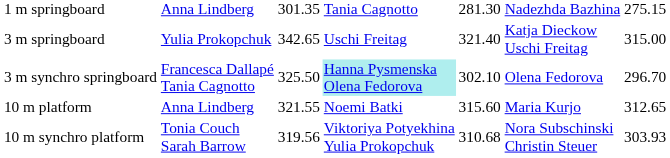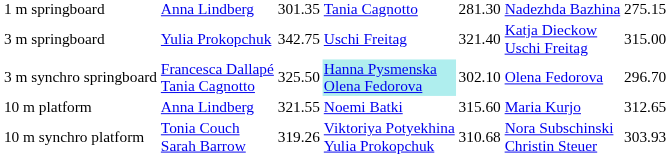3 m springboard | column 3: 342.65 -> 342.75
10 m synchro platform | column 3: 319.56 -> 319.26
